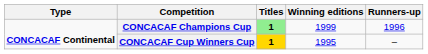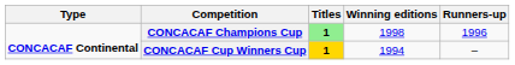CONCACAF Champions Cup | Winning editions: 1999 -> 1998
CONCACAF Cup Winners Cup | Winning editions: 1995 -> 1994
